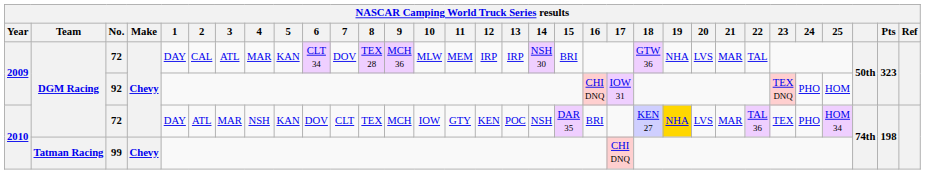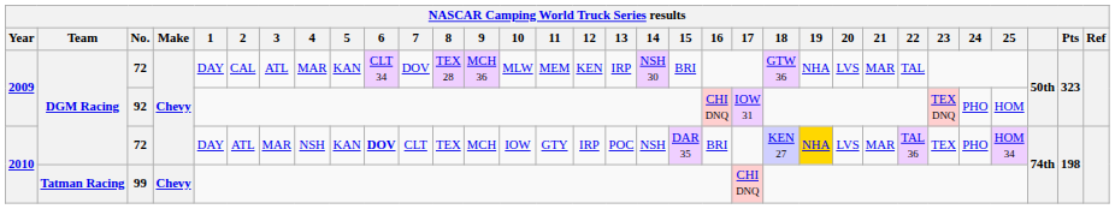2009 / 72 | 12: IRP -> KEN
2010 / 72 | 6: normal -> bold
2010 / 72 | 12: KEN -> IRP
